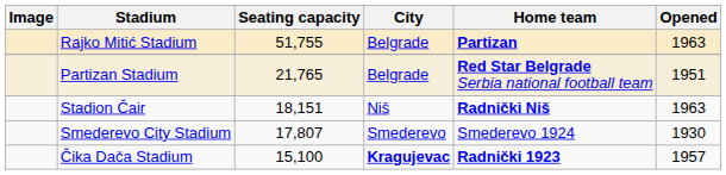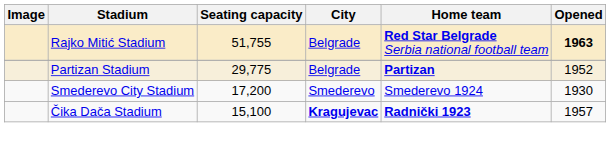Rajko Mitić Stadium | Home team: Partizan -> Red Star Belgrade Serbia national football team
Rajko Mitić Stadium | Opened: normal -> bold
Partizan Stadium | Seating capacity: 21,765 -> 29,775
Partizan Stadium | Home team: Red Star Belgrade Serbia national football team -> Partizan
Partizan Stadium | Opened: 1951 -> 1952
- row: Stadion Čair | 18,151 | Niš | Radnički Niš | 1963
Smederevo City Stadium | Seating capacity: 17,807 -> 17,200
